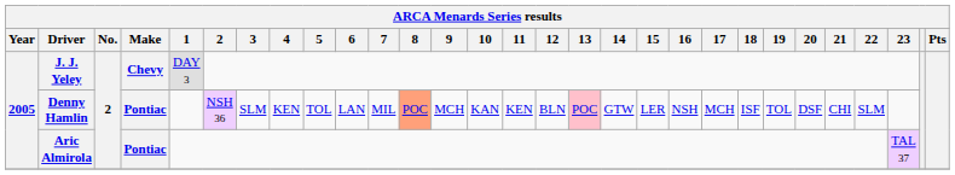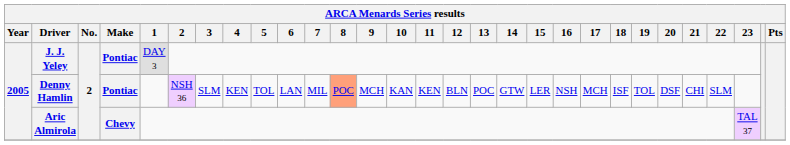J. J. Yeley | Make: Chevy -> Pontiac
Denny Hamlin | 13: pink background -> no background
Aric Almirola | Make: Pontiac -> Chevy
